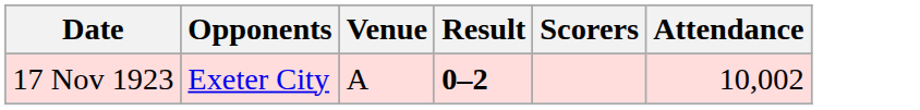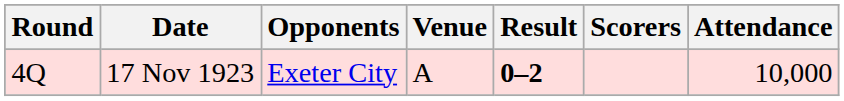+ column: Round | 4Q
17 Nov 1923 | Attendance: 10,002 -> 10,000
